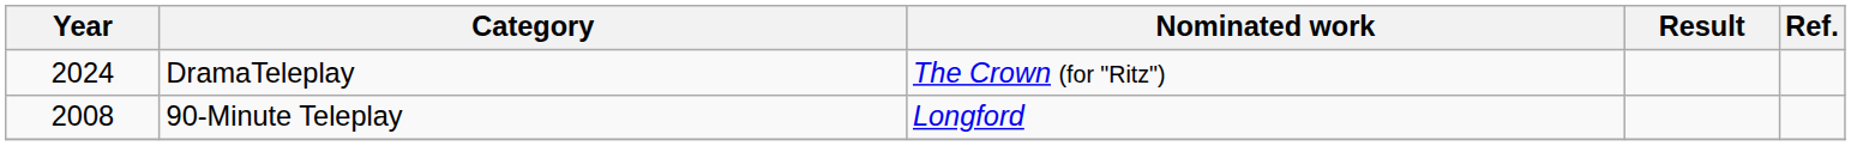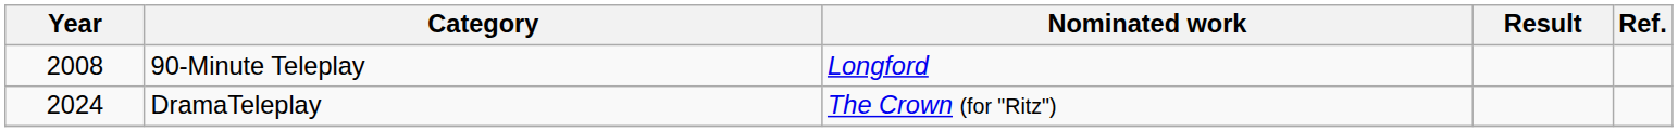rows swapped: 90-Minute Teleplay <-> DramaTeleplay
